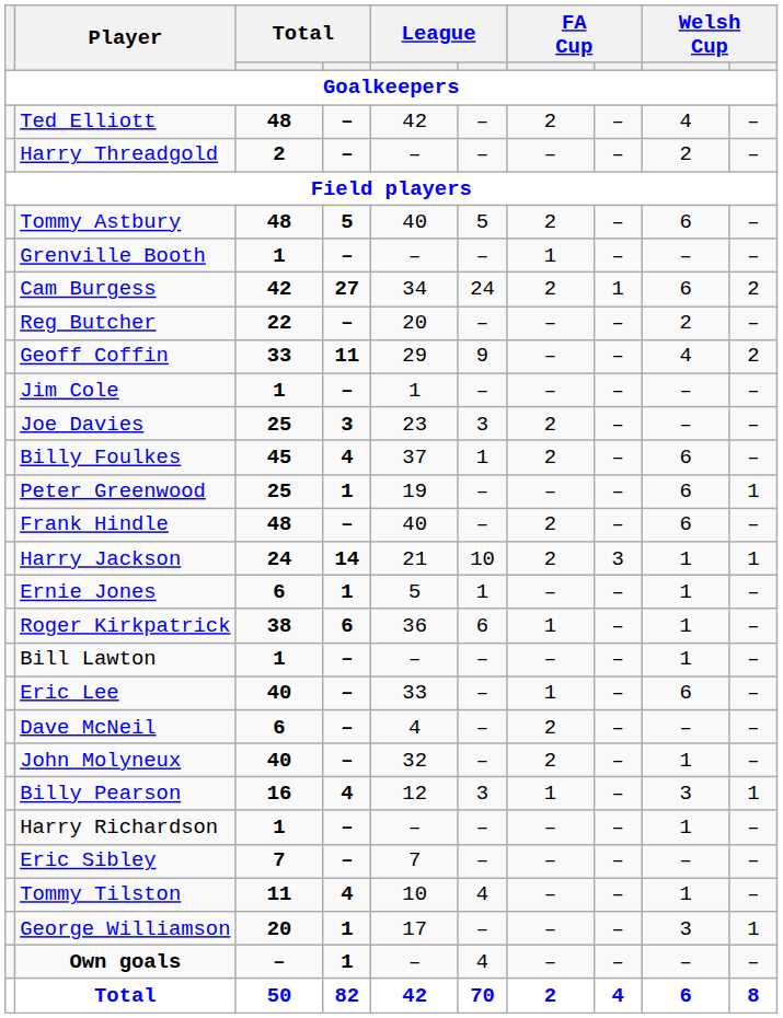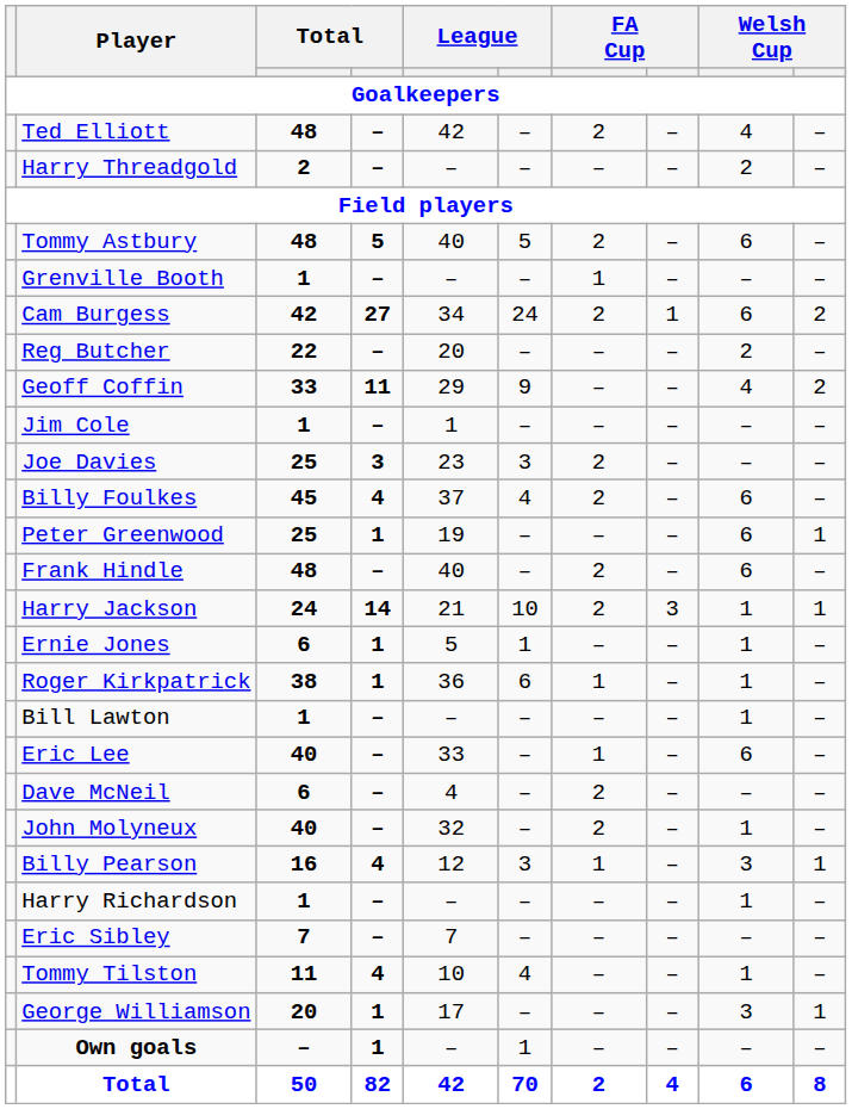Billy Foulkes | column 6: 1 -> 4
Roger Kirkpatrick | column 4: 6 -> 1
Own goals | column 6: 4 -> 1
